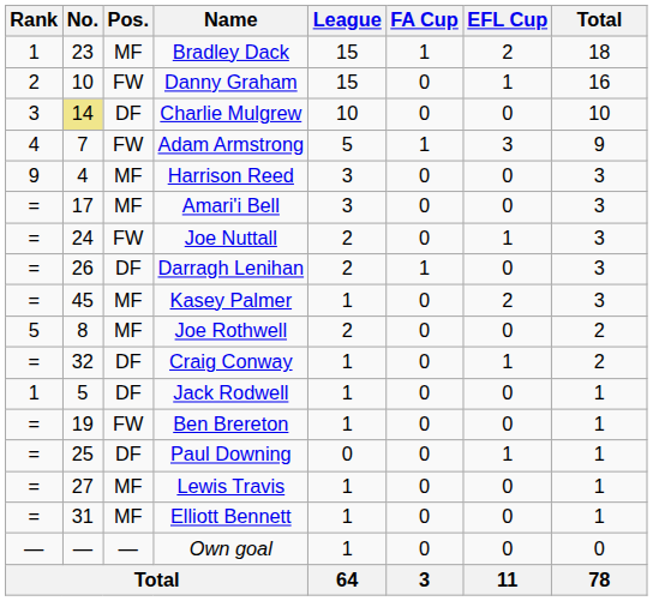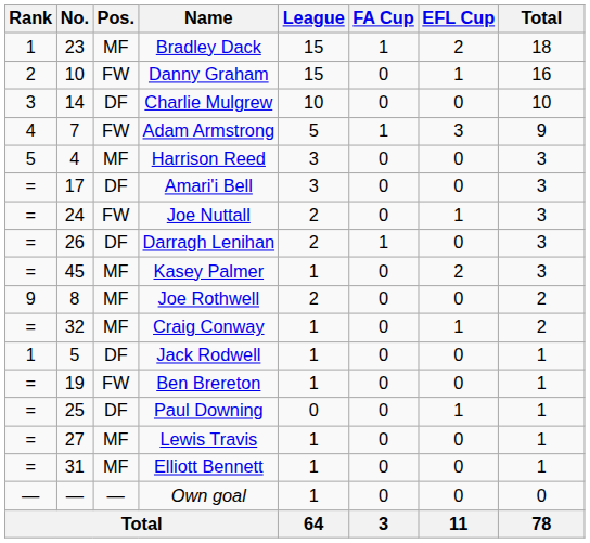Charlie Mulgrew | No.: khaki background -> no background
Harrison Reed | Rank: 9 -> 5
Amari'i Bell | Pos.: MF -> DF
Joe Rothwell | Rank: 5 -> 9
Craig Conway | Pos.: DF -> MF
